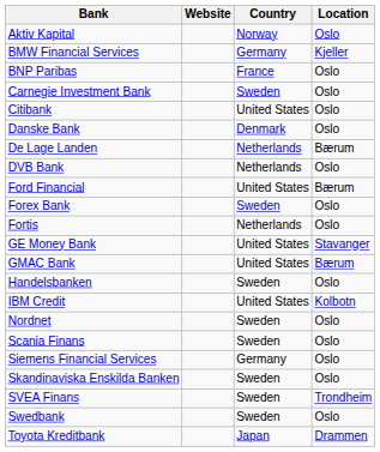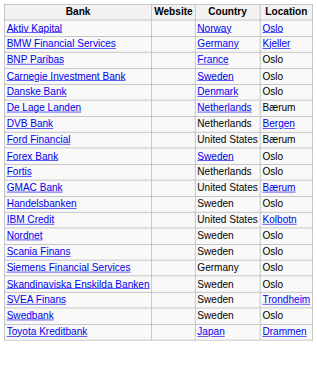- row: Citibank | United States | Oslo
DVB Bank | Location: Oslo -> Bergen
- row: GE Money Bank | United States | Stavanger
